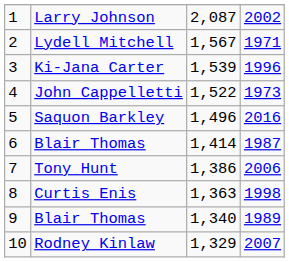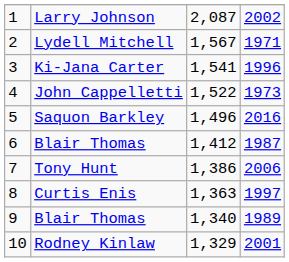Ki-Jana Carter | column 3: 1,539 -> 1,541
6 / Blair Thomas | column 3: 1,414 -> 1,412
Curtis Enis | column 4: 1998 -> 1997
Rodney Kinlaw | column 4: 2007 -> 2001
